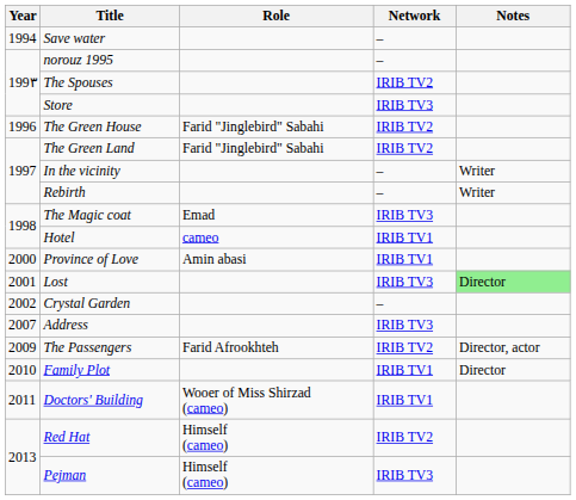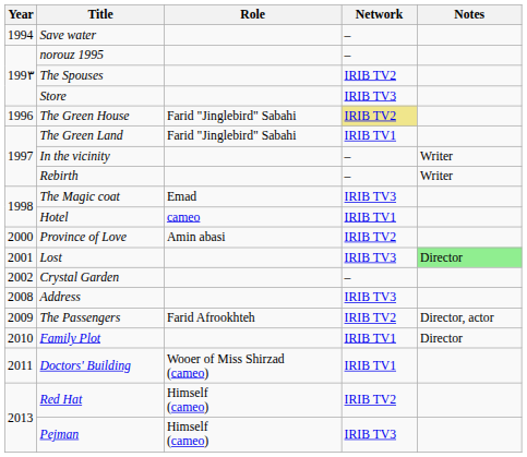The Green House | Network: no background -> khaki background
The Green Land | Network: IRIB TV2 -> IRIB TV1
Province of Love | Network: IRIB TV1 -> IRIB TV2
Address | Year: 2007 -> 2008
